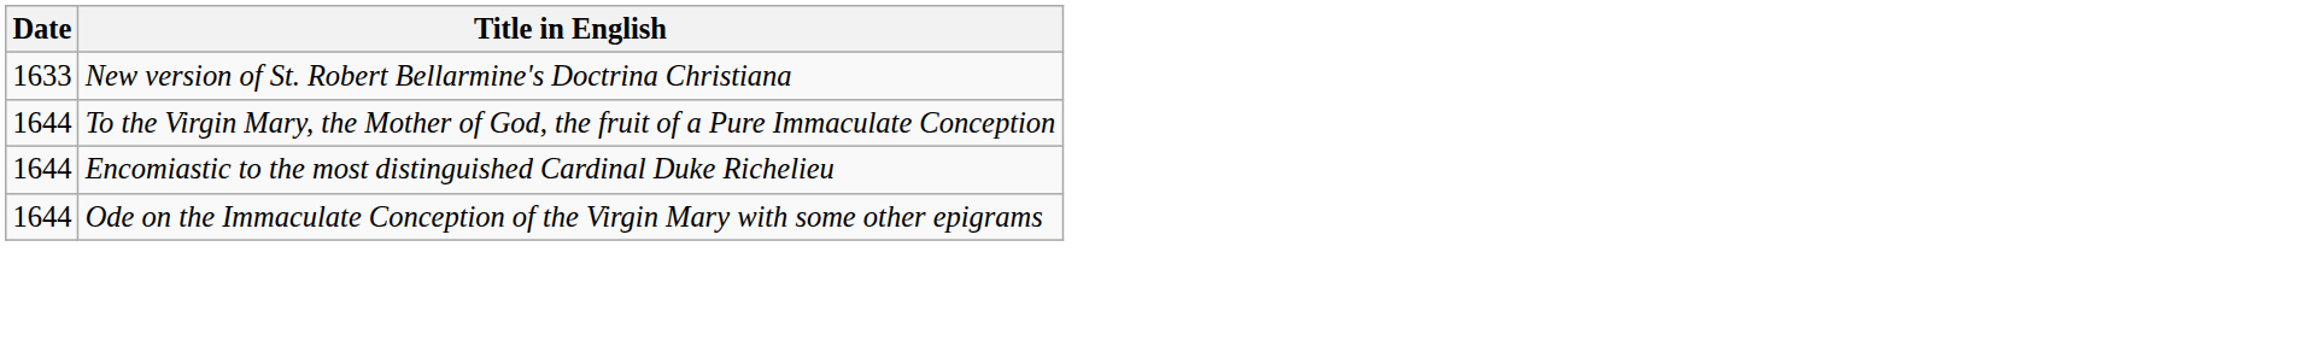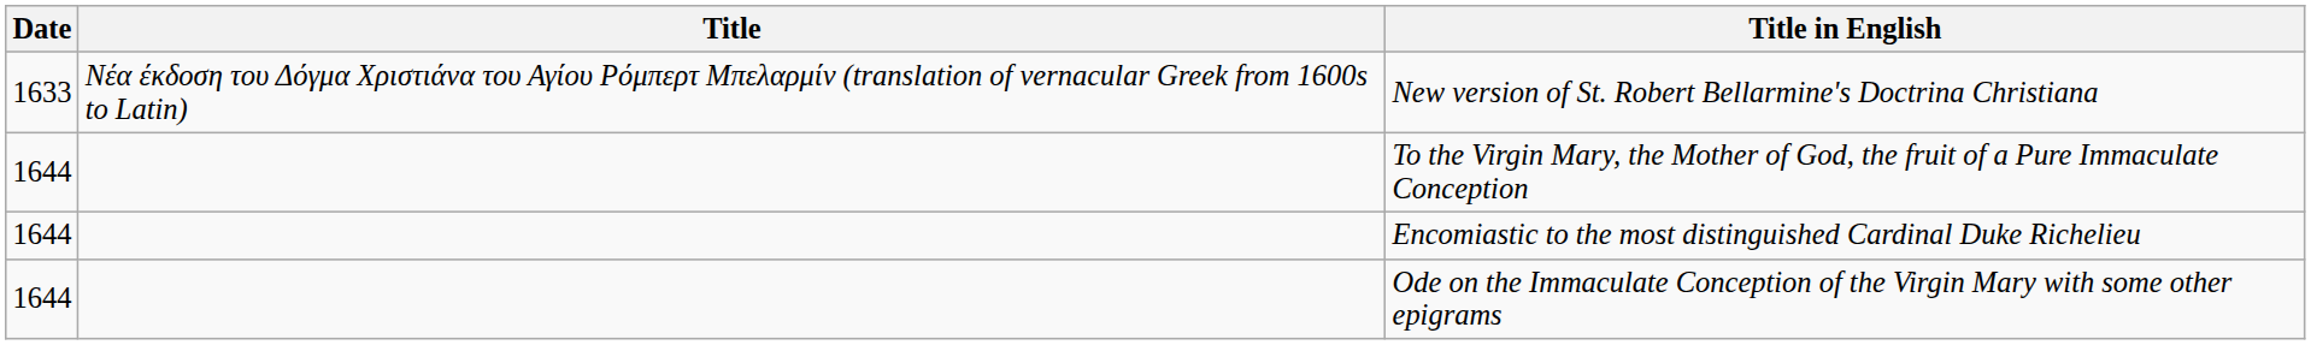+ column: Title | Nέα έκδοση του Δόγμα Χριστιάνα του Αγίου Ρόμπερτ Μπελαρμίν (translation of vernacular Greek from 1600s to Latin)
